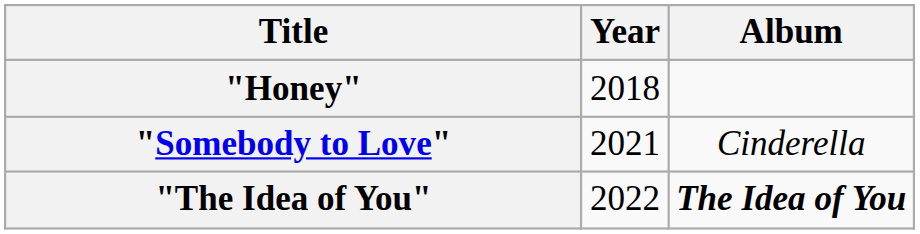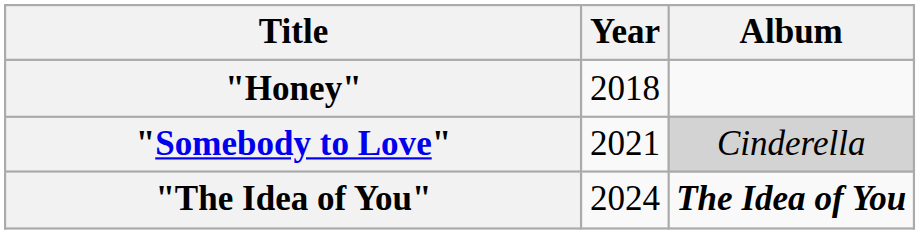"Somebody to Love" | Album: no background -> lightgrey background
"The Idea of You" | Year: 2022 -> 2024
